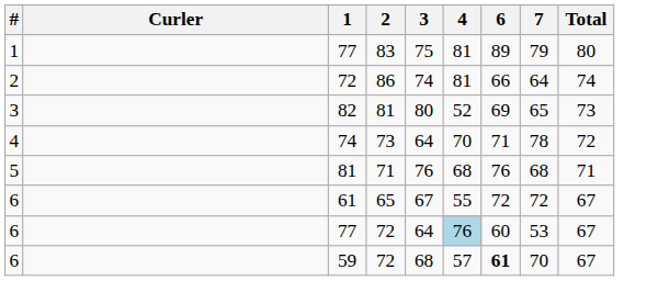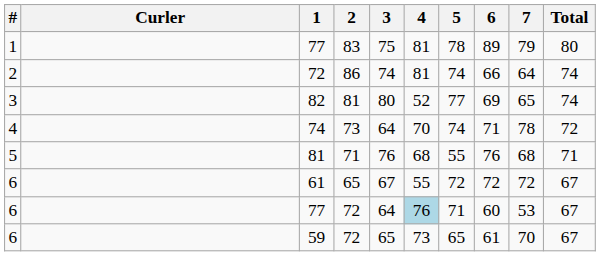+ column: 5 | 78 | 74 | 77 | 74 | 55 | 72 | 71 | 65
82 | Total: 73 -> 74
59 | 3: 68 -> 65
59 | 4: 57 -> 73
59 | 6: bold -> normal
